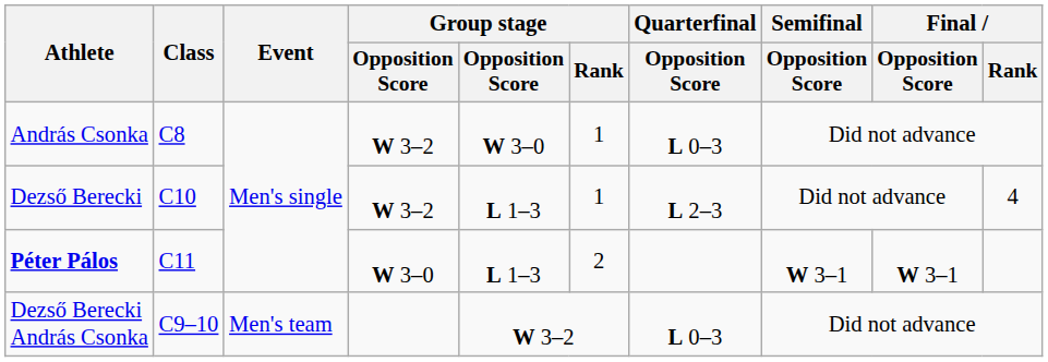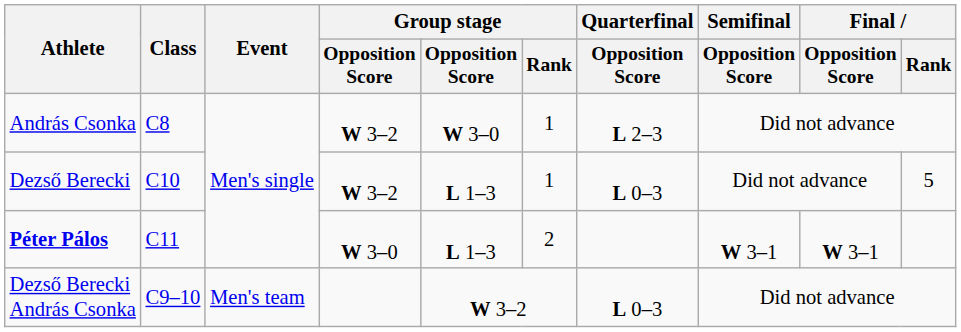András Csonka | Quarterfinal / Opposition Score: L 0–3 -> L 2–3
Dezső Berecki | Quarterfinal / Opposition Score: L 2–3 -> L 0–3
Dezső Berecki | Final / Rank: 4 -> 5
